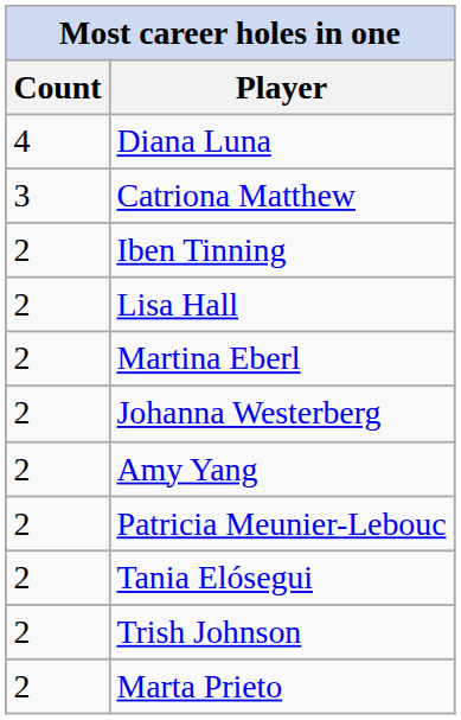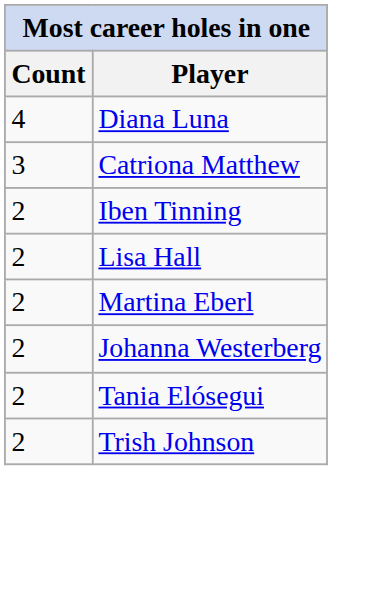- row: 2 | Amy Yang
- row: 2 | Patricia Meunier-Lebouc
- row: 2 | Marta Prieto
